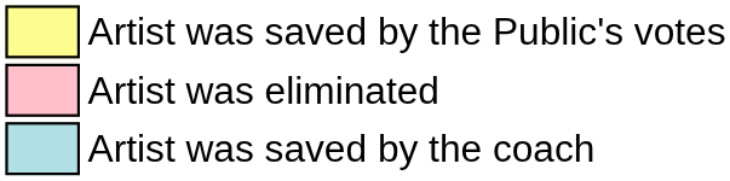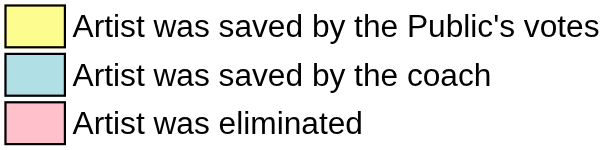rows swapped: Artist was saved by the coach <-> Artist was eliminated
